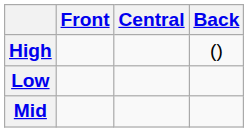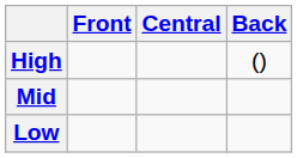rows swapped: Mid <-> Low
